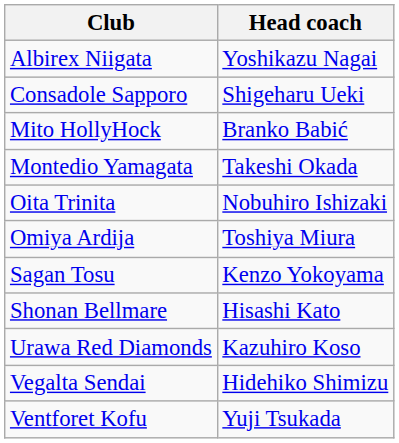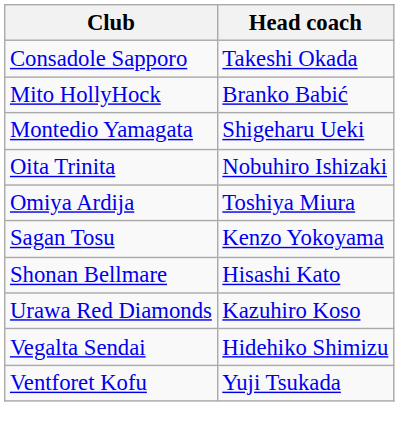- row: Albirex Niigata | Yoshikazu Nagai
Consadole Sapporo | Head coach: Shigeharu Ueki -> Takeshi Okada
Montedio Yamagata | Head coach: Takeshi Okada -> Shigeharu Ueki
